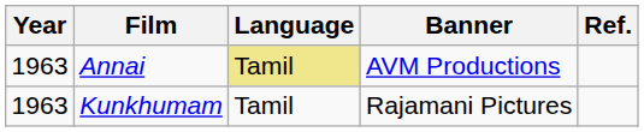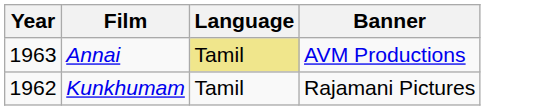- column: Ref.
Kunkhumam | Year: 1963 -> 1962
